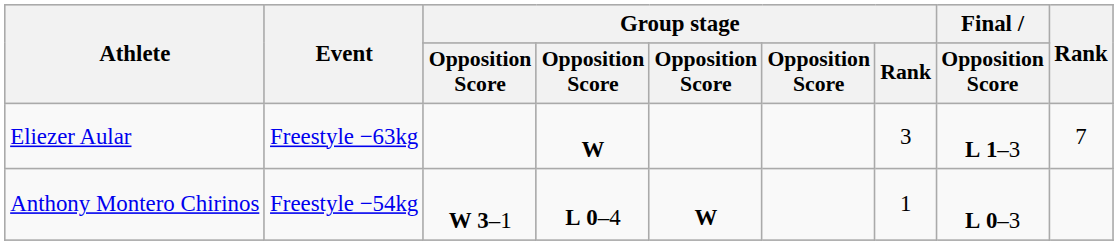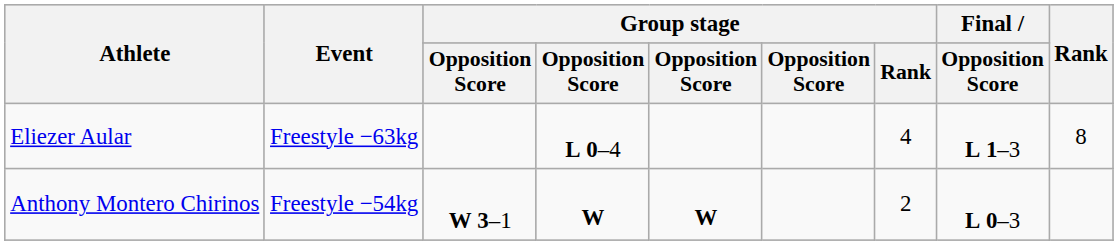Eliezer Aular | column 4: W -> L 0–4
Eliezer Aular | Group stage / Rank: 3 -> 4
Eliezer Aular | Rank: 7 -> 8
Anthony Montero Chirinos | column 4: L 0–4 -> W
Anthony Montero Chirinos | Group stage / Rank: 1 -> 2
